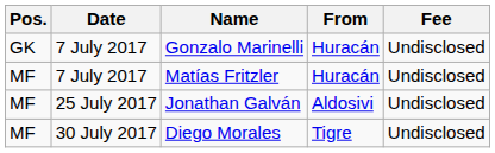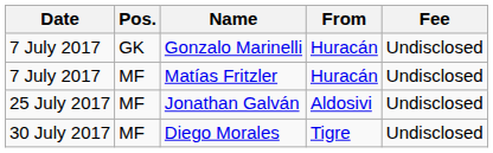columns swapped: Date <-> Pos.
